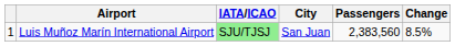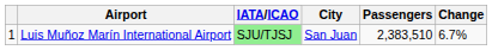Luis Muñoz Marín International Airport | Passengers: 2,383,560 -> 2,383,510
Luis Muñoz Marín International Airport | Change: 8.5% -> 6.7%
